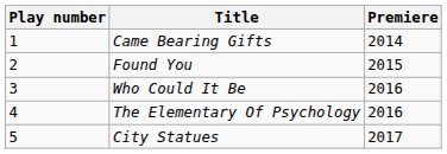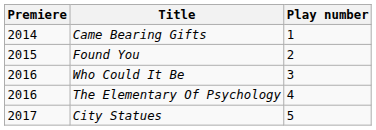columns swapped: Play number <-> Premiere
